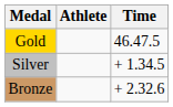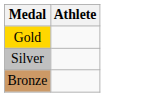- column: Time | 46.47.5 | + 1.34.5 | + 2.32.6
